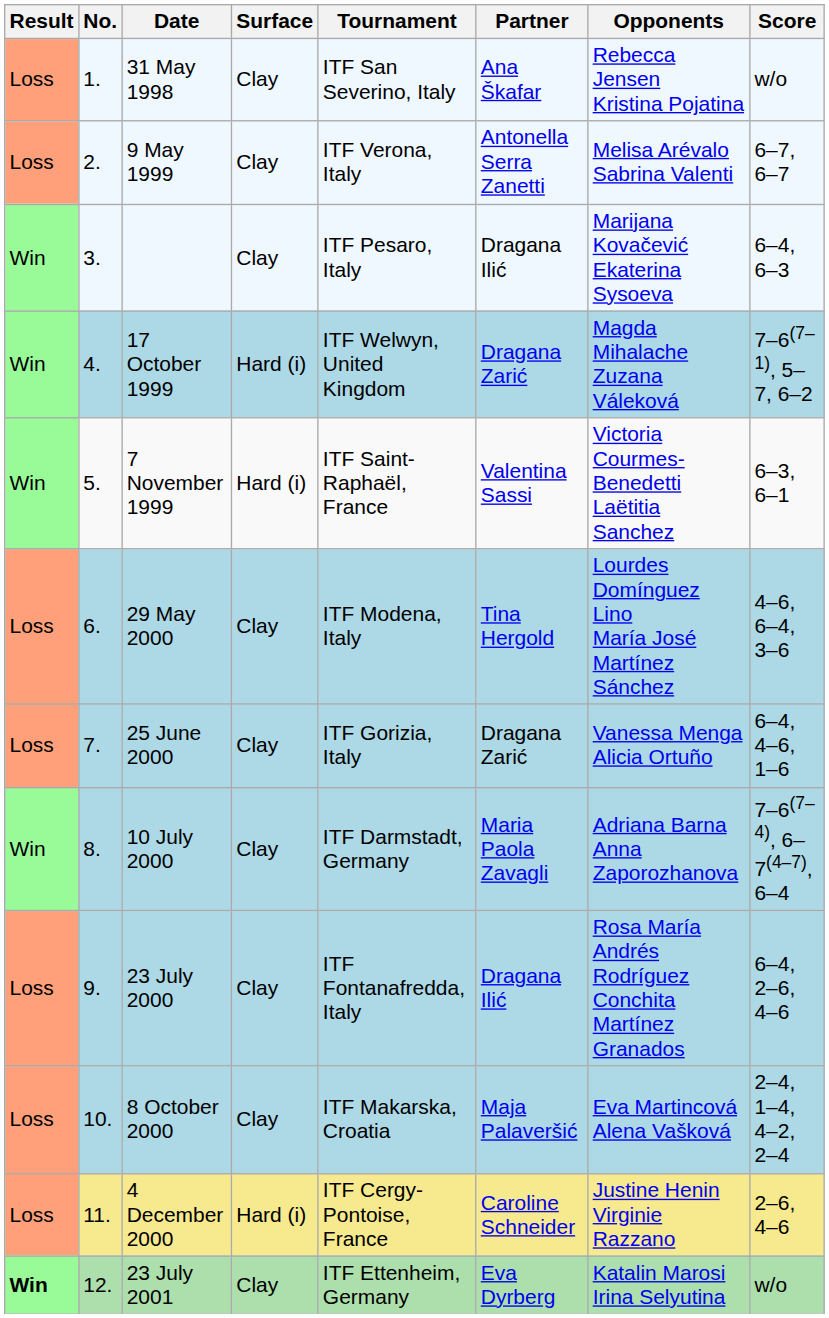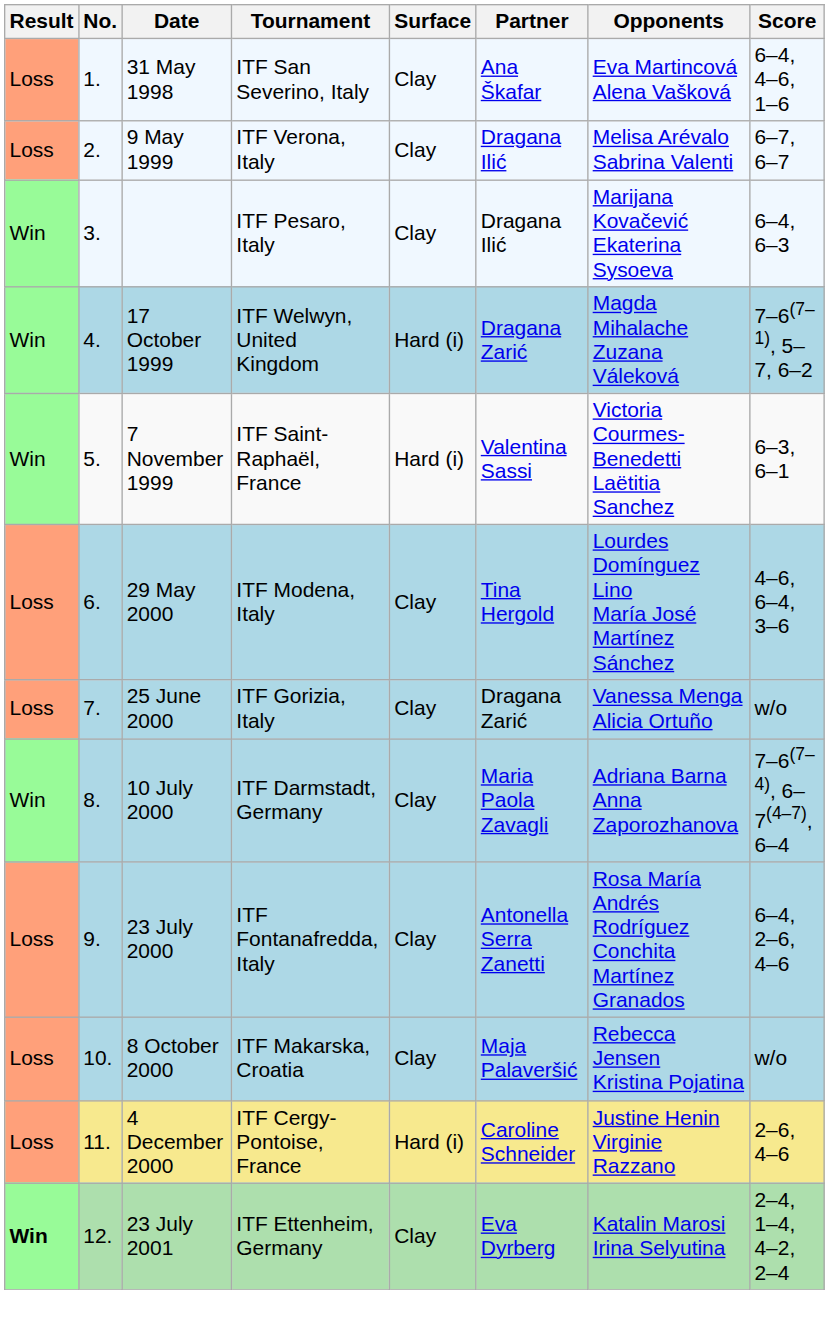columns swapped: Tournament <-> Surface
31 May 1998 | Opponents: Rebecca Jensen Kristina Pojatina -> Eva Martincová Alena Vašková
31 May 1998 | Score: w/o -> 6–4, 4–6, 1–6
9 May 1999 | Partner: Antonella Serra Zanetti -> Dragana Ilić
25 June 2000 | Score: 6–4, 4–6, 1–6 -> w/o
23 July 2000 | Partner: Dragana Ilić -> Antonella Serra Zanetti
8 October 2000 | Opponents: Eva Martincová Alena Vašková -> Rebecca Jensen Kristina Pojatina
8 October 2000 | Score: 2–4, 1–4, 4–2, 2–4 -> w/o
23 July 2001 | Score: w/o -> 2–4, 1–4, 4–2, 2–4
